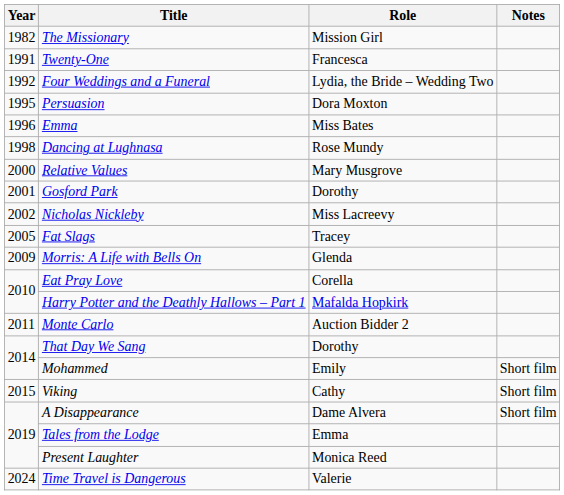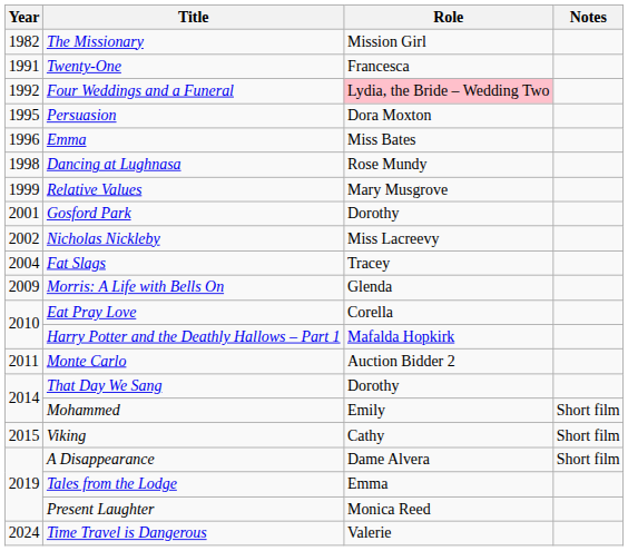Four Weddings and a Funeral | Role: no background -> pink background
Relative Values | Year: 2000 -> 1999
Fat Slags | Year: 2005 -> 2004
